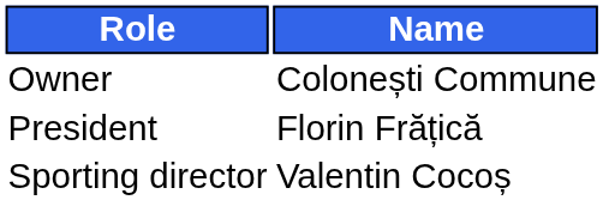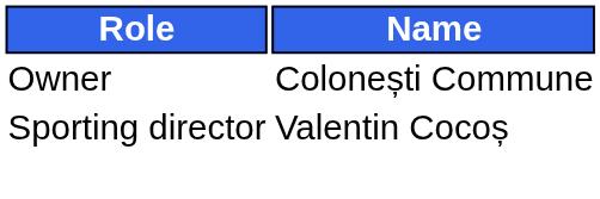- row: President | Florin Frățică
